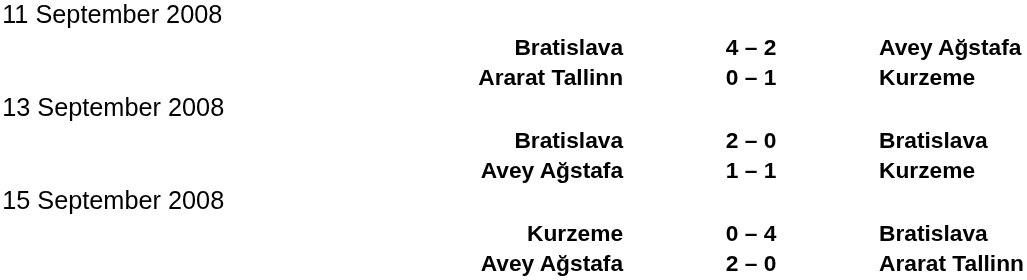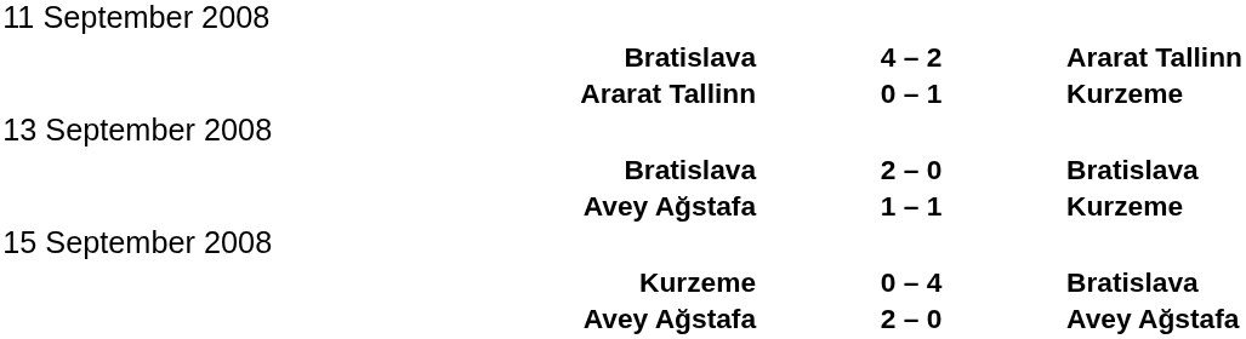Bratislava / 4 – 2 | column 3: Avey Ağstafa -> Ararat Tallinn
Avey Ağstafa / 2 – 0 | column 3: Ararat Tallinn -> Avey Ağstafa
